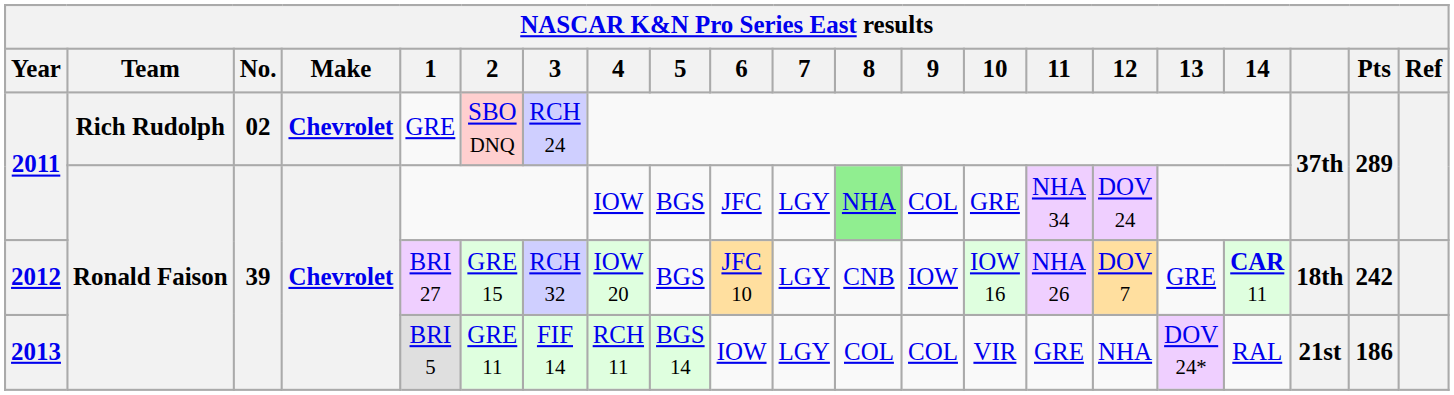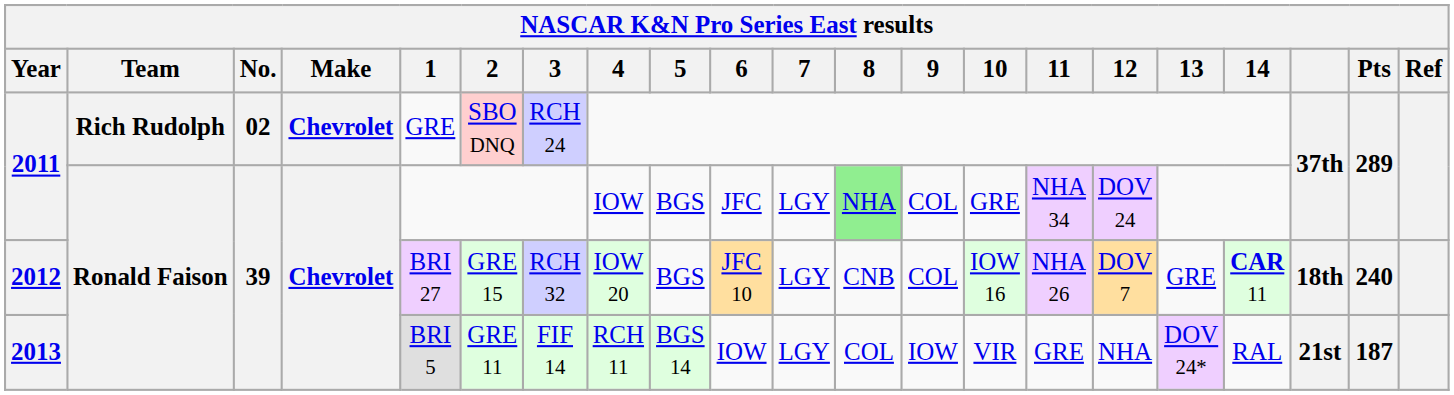2012 | 9: IOW -> COL
2012 | Pts: 242 -> 240
2013 | 9: COL -> IOW
2013 | Pts: 186 -> 187
